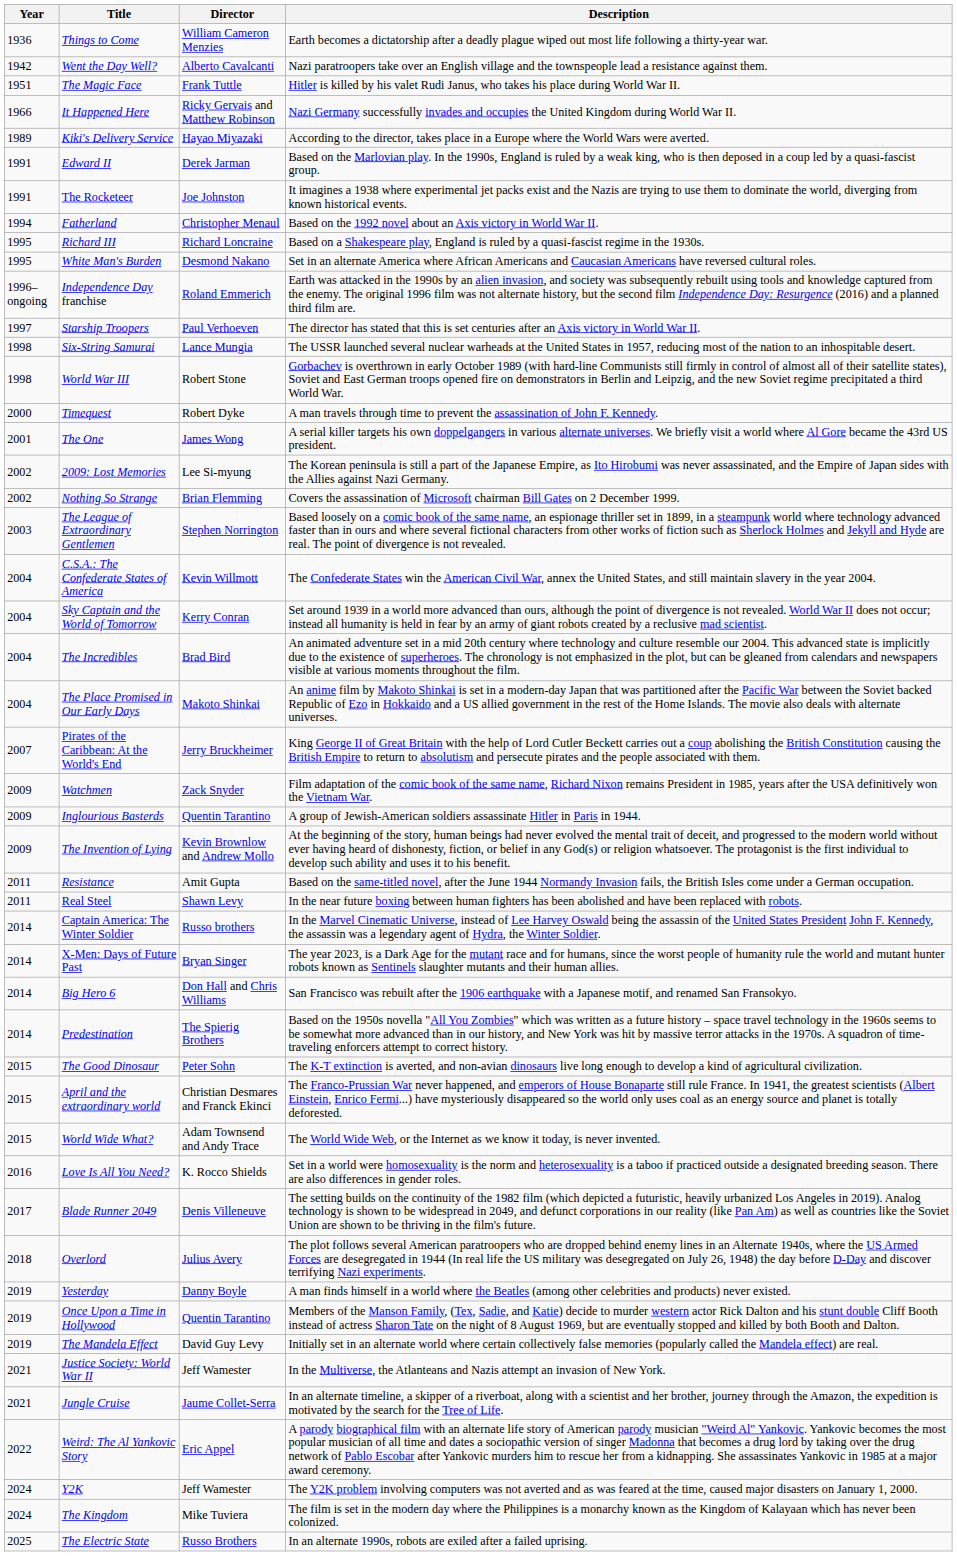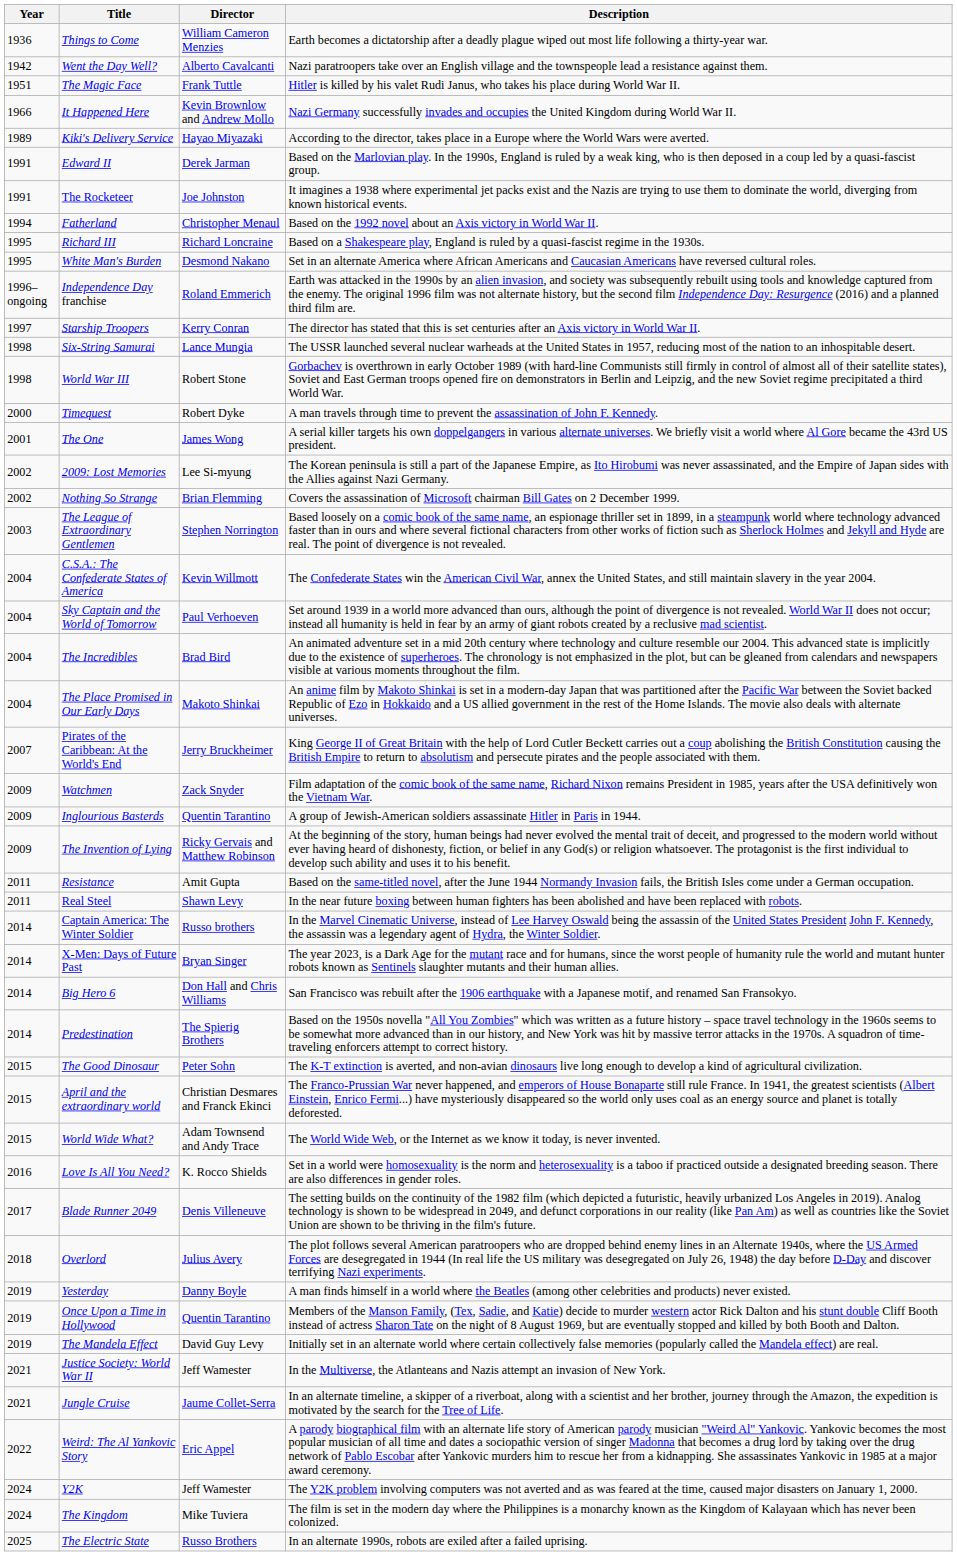It Happened Here | Director: Ricky Gervais and Matthew Robinson -> Kevin Brownlow and Andrew Mollo
Starship Troopers | Director: Paul Verhoeven -> Kerry Conran
Sky Captain and the World of Tomorrow | Director: Kerry Conran -> Paul Verhoeven
The Invention of Lying | Director: Kevin Brownlow and Andrew Mollo -> Ricky Gervais and Matthew Robinson
